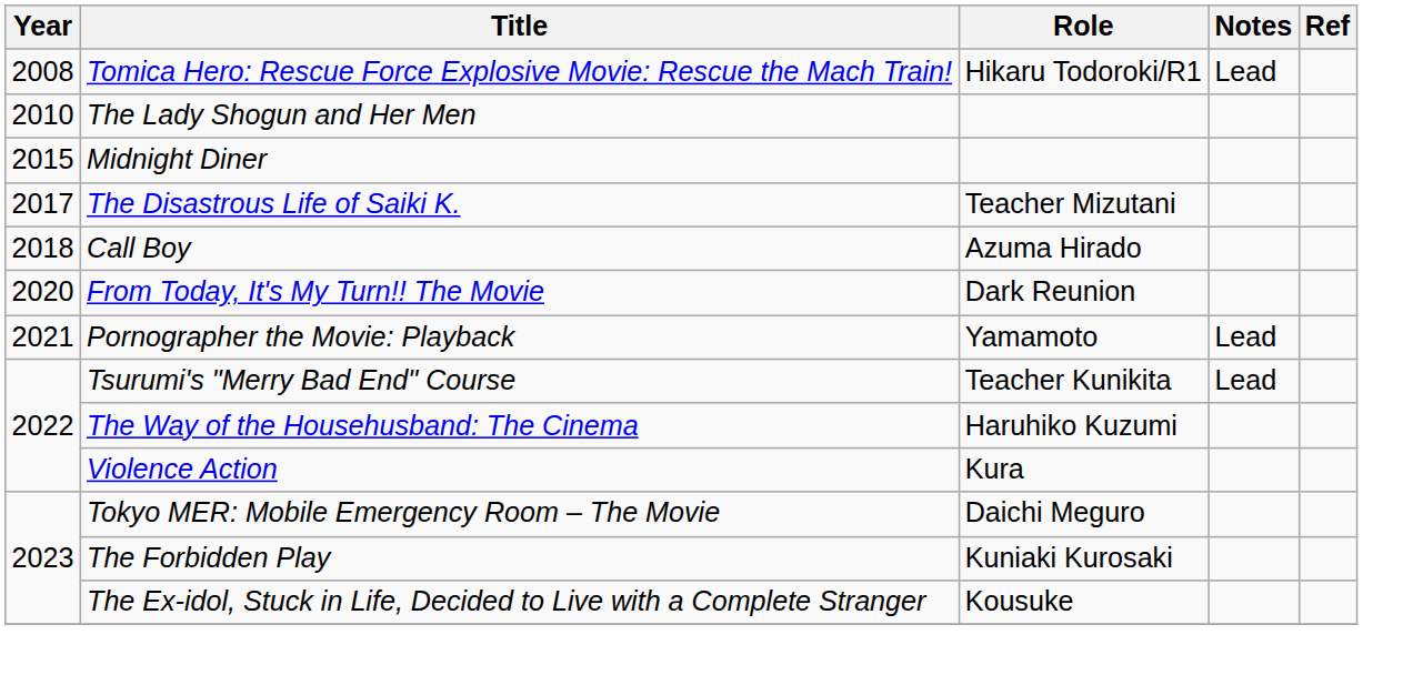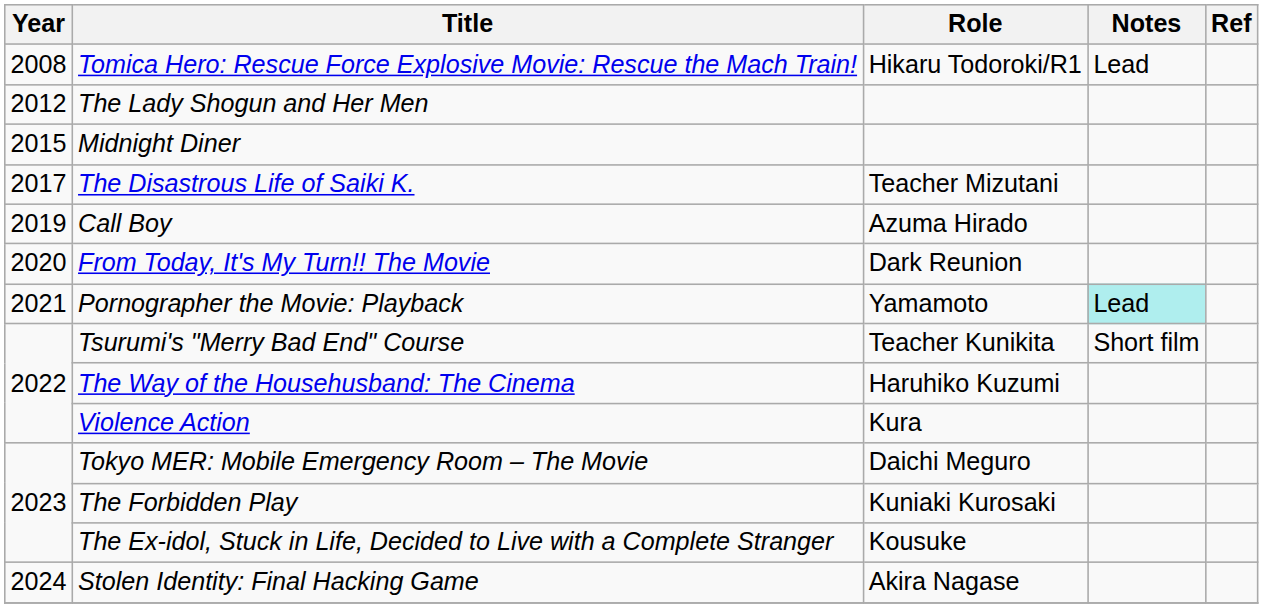The Lady Shogun and Her Men | Year: 2010 -> 2012
Call Boy | Year: 2018 -> 2019
Pornographer the Movie: Playback | Notes: no background -> paleturquoise background
Tsurumi's "Merry Bad End" Course | Notes: Lead -> Short film
+ row: 2024 | Stolen Identity: Final Hacking Game | Akira Nagase
